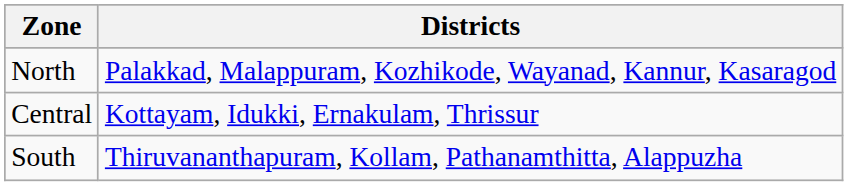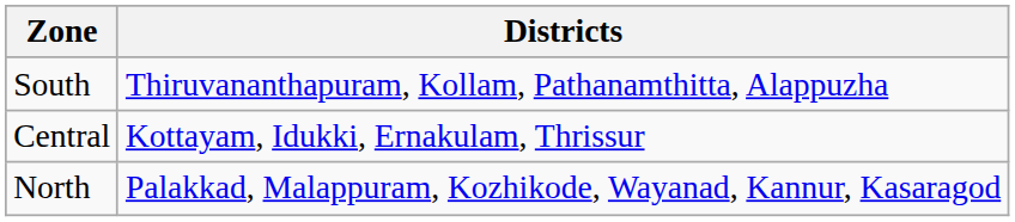rows swapped: South <-> North
